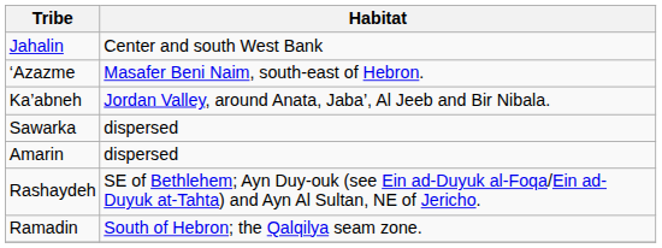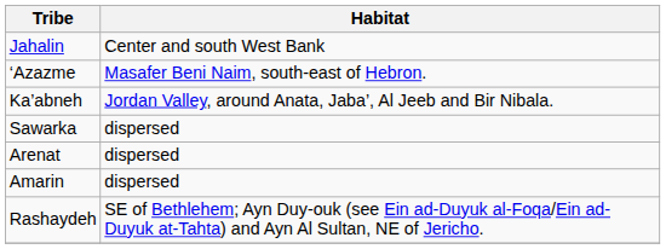+ row: Arenat | dispersed
- row: Ramadin | South of Hebron; the Qalqilya seam zone.
